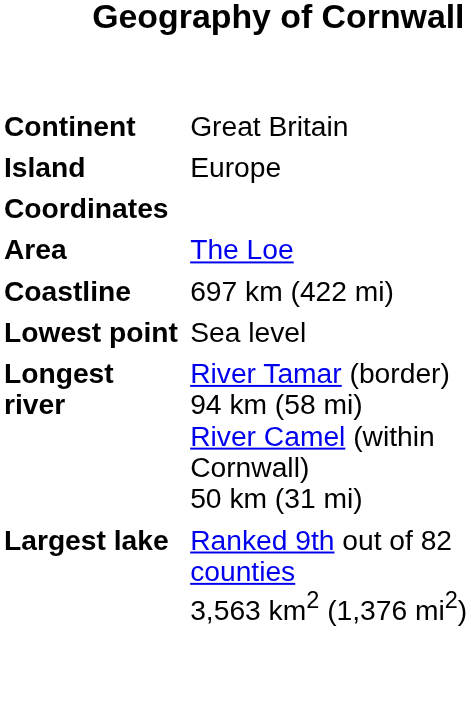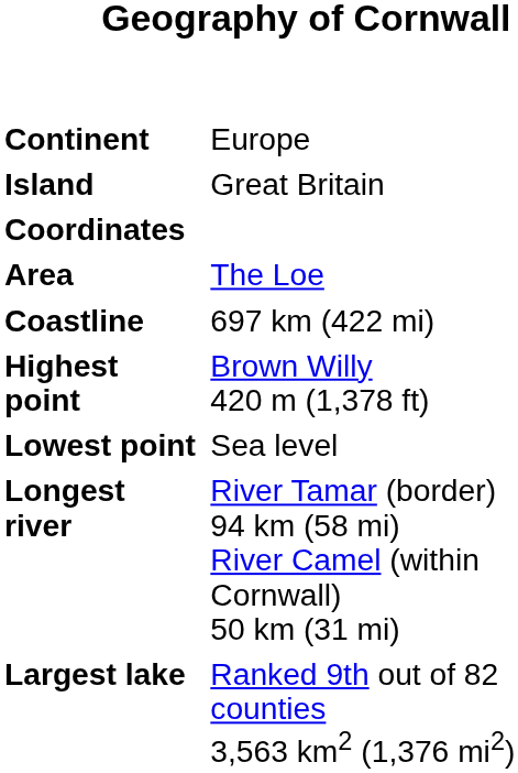Continent | column 2: Great Britain -> Europe
Island | column 2: Europe -> Great Britain
+ row: Highest point | Brown Willy 420 m (1,378 ft)
